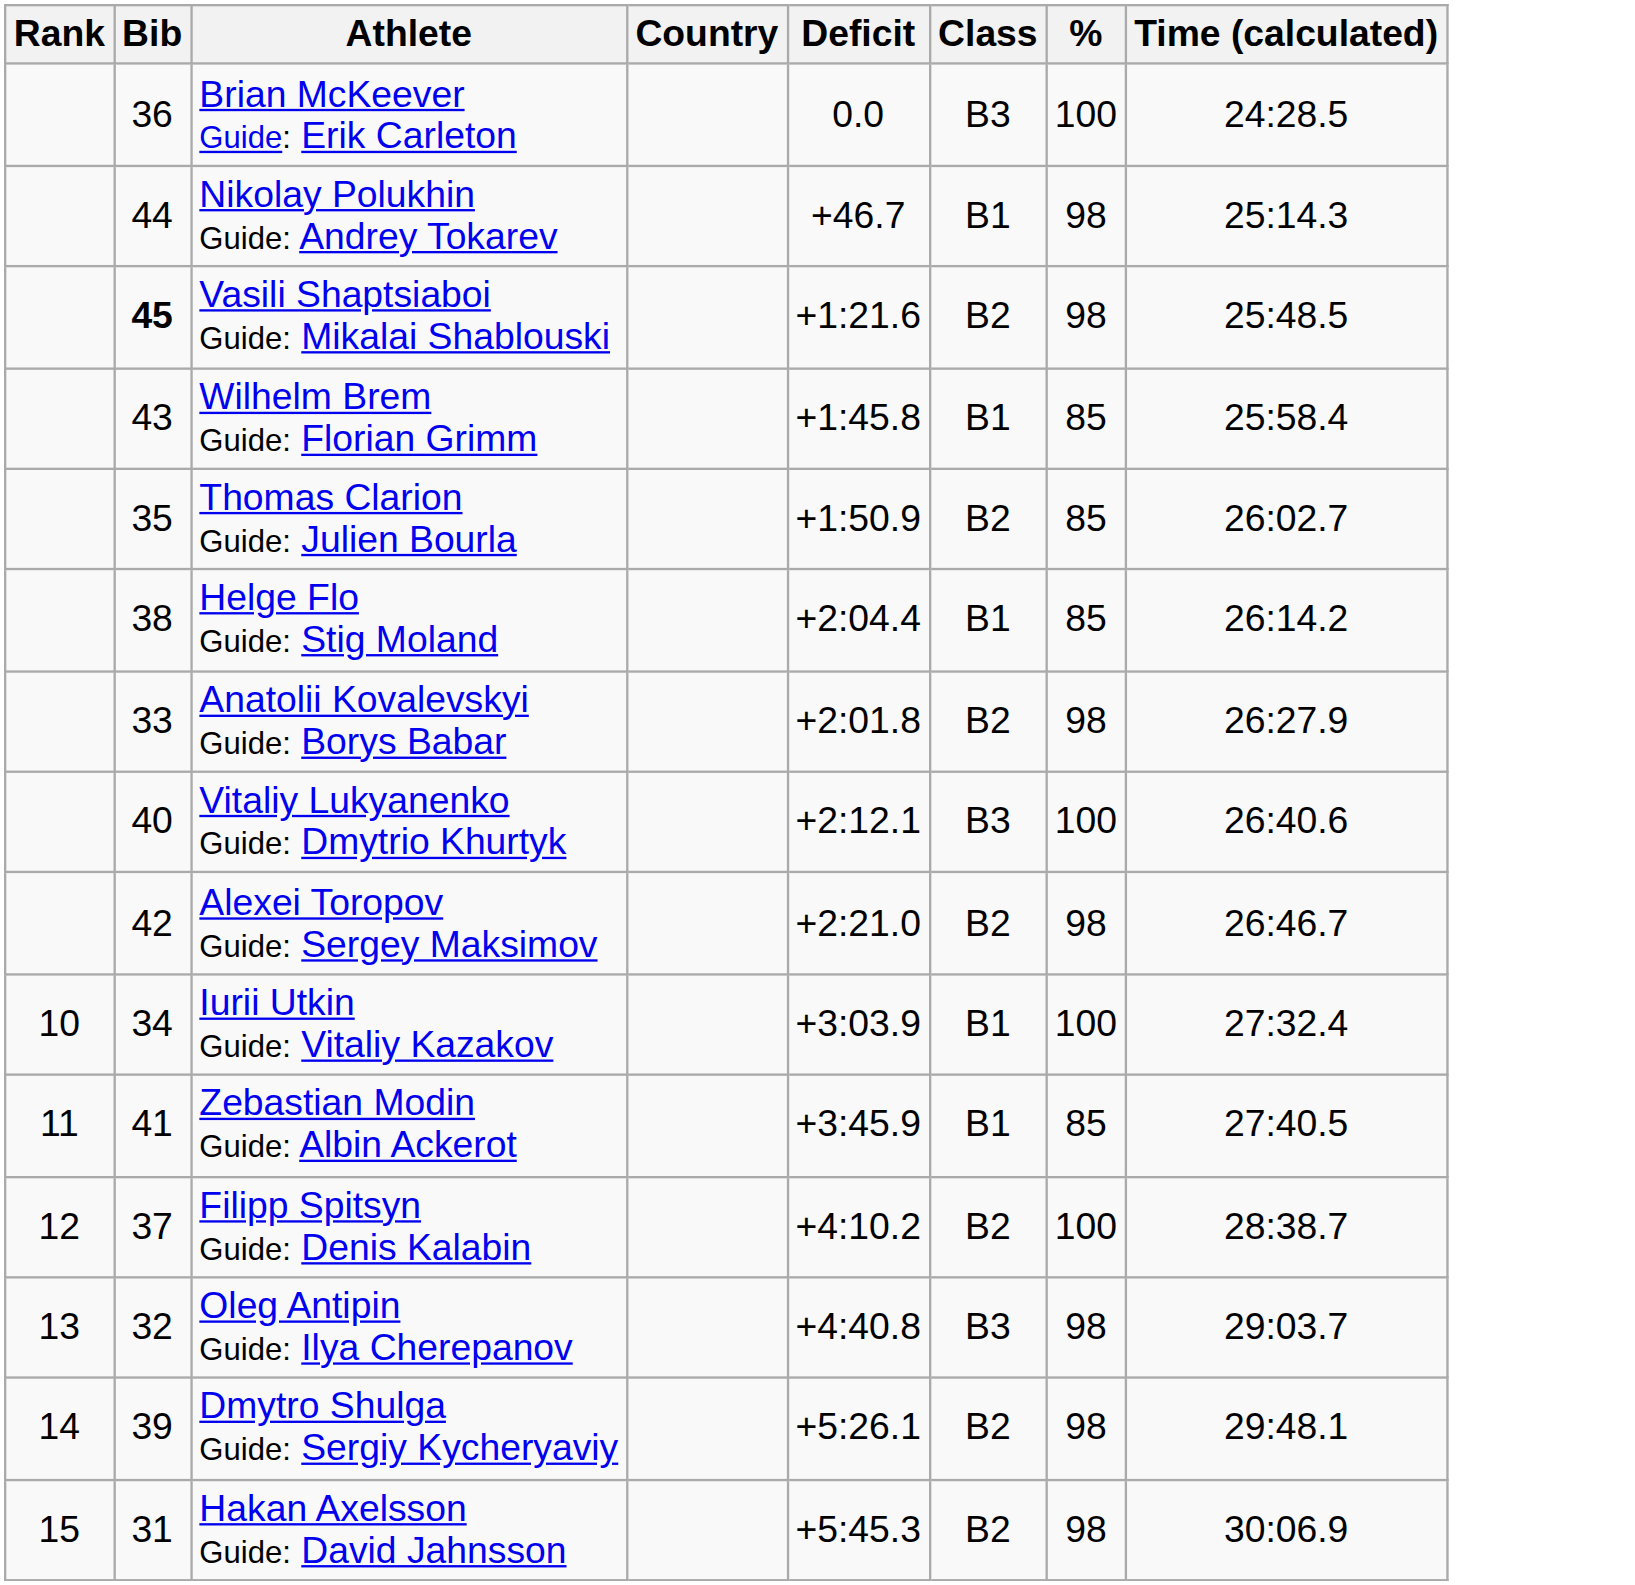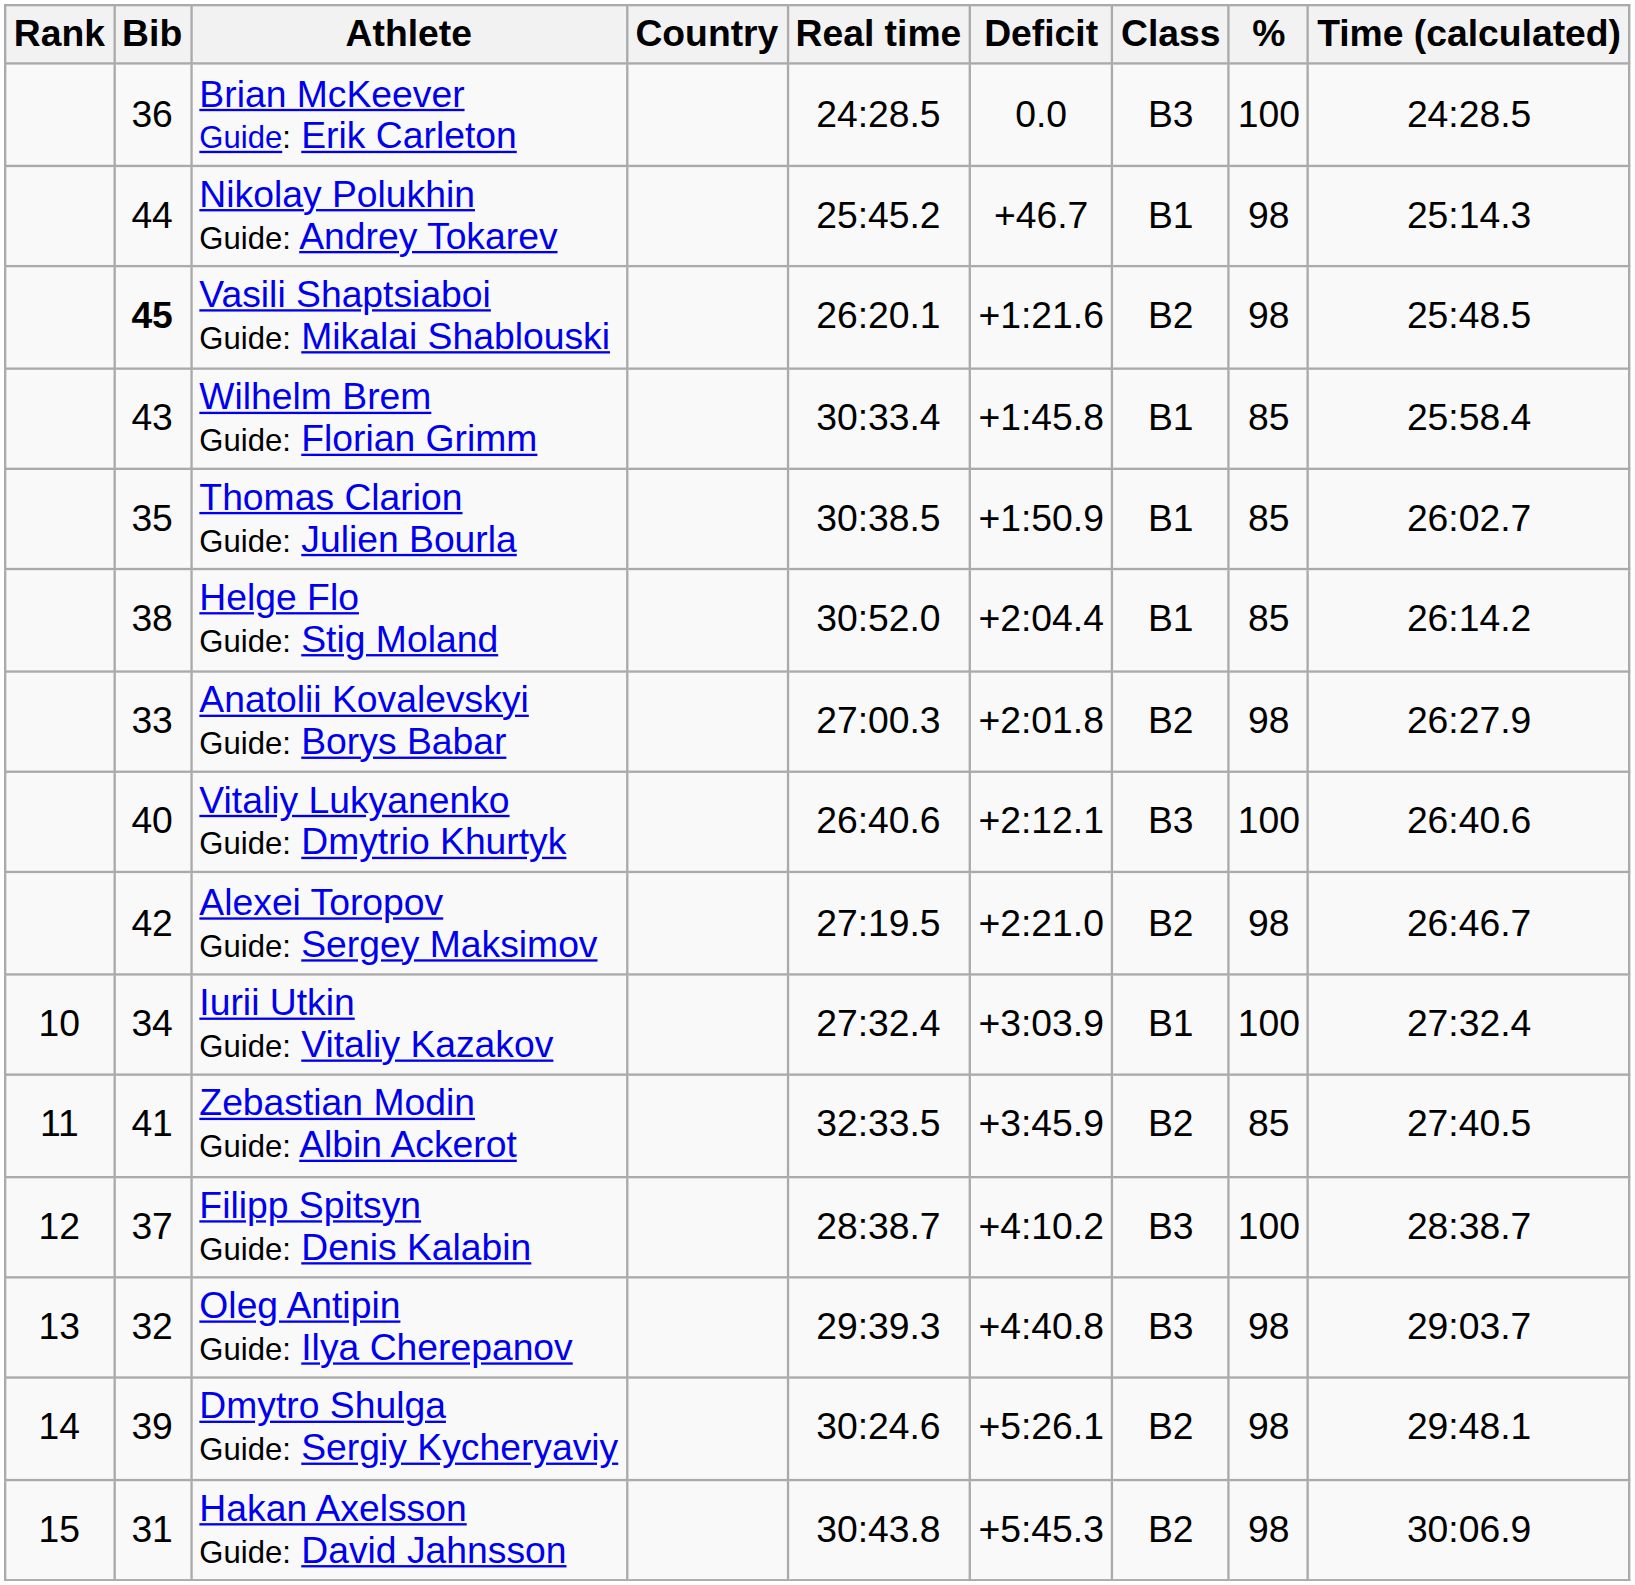+ column: Real time | 24:28.5 | 25:45.2 | 26:20.1 | 30:33.4 | 30:38.5 | 30:52.0 | 27:00.3 | 26:40.6 | 27:19.5 | 27:32.4 | 32:33.5 | 28:38.7 | 29:39.3 | 30:24.6 | 30:43.8
Thomas Clarion Guide: Julien Bourla | Class: B2 -> B1
Zebastian Modin Guide: Albin Ackerot | Class: B1 -> B2
Filipp Spitsyn Guide: Denis Kalabin | Class: B2 -> B3
